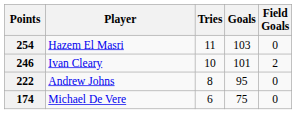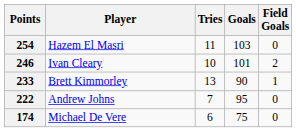+ row: 233 | Brett Kimmorley | 13 | 90 | 1
222 | Tries: 8 -> 7
